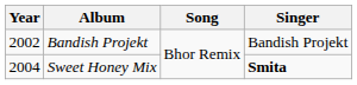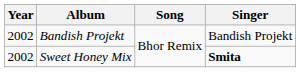Sweet Honey Mix | Year: 2004 -> 2002
